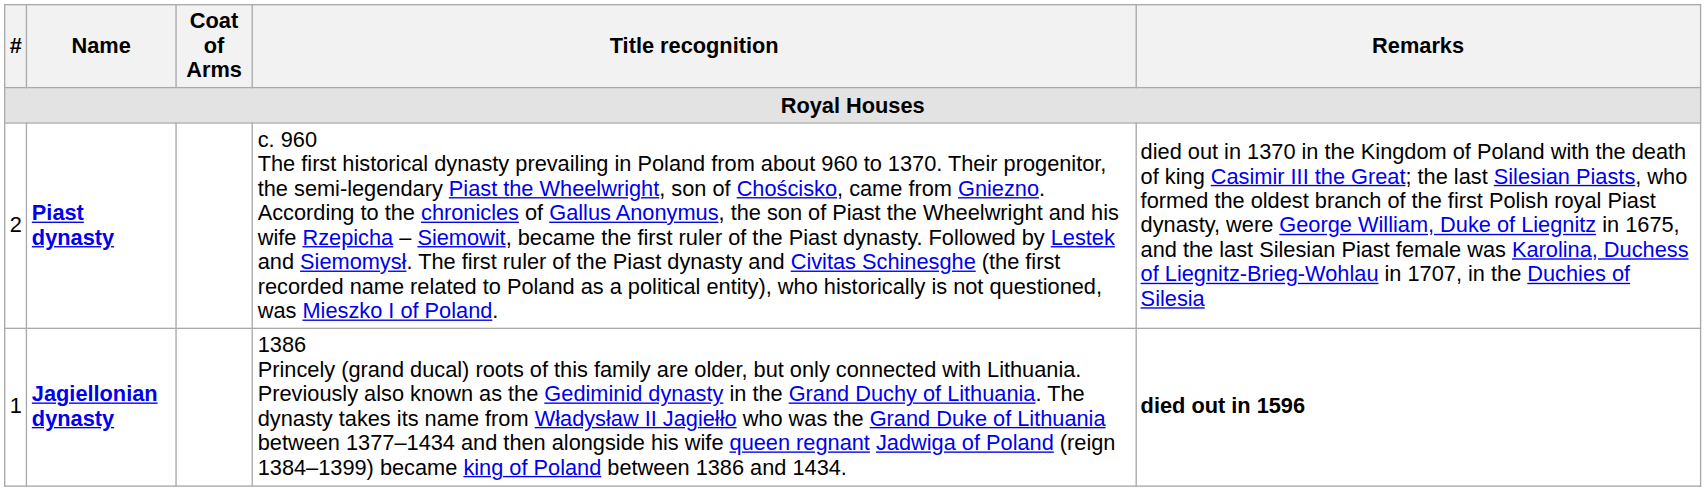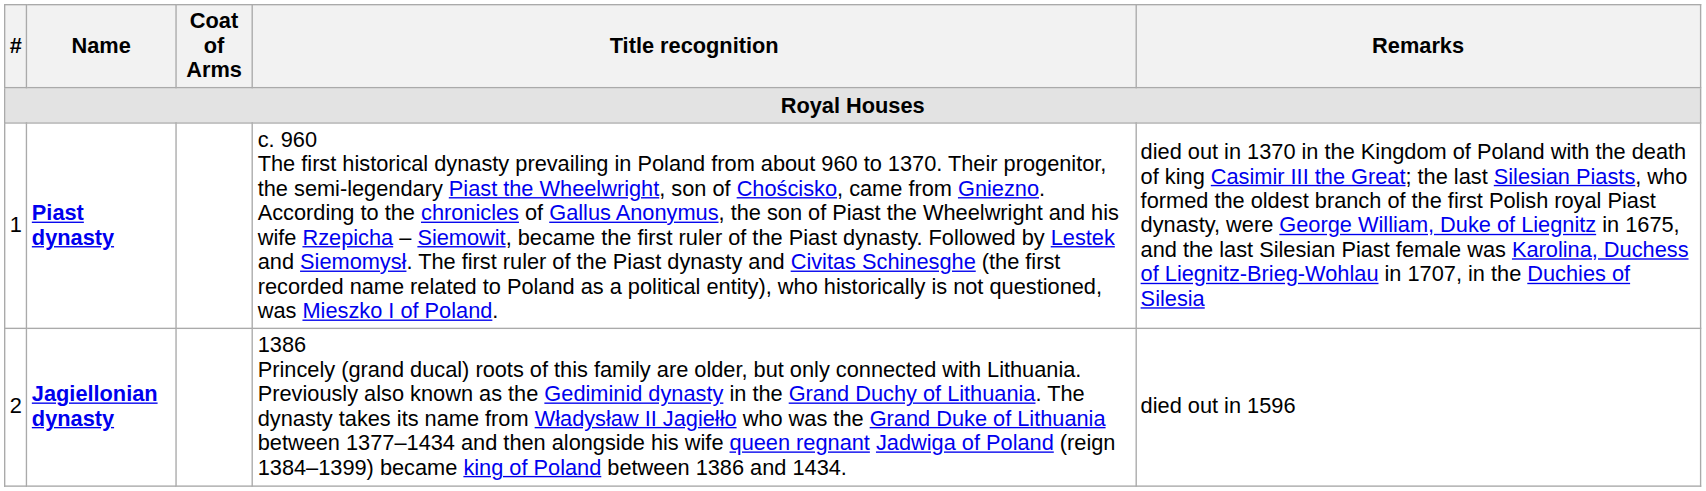Piast dynasty | #: 2 -> 1
Jagiellonian dynasty | #: 1 -> 2
Jagiellonian dynasty | Remarks: bold -> normal
